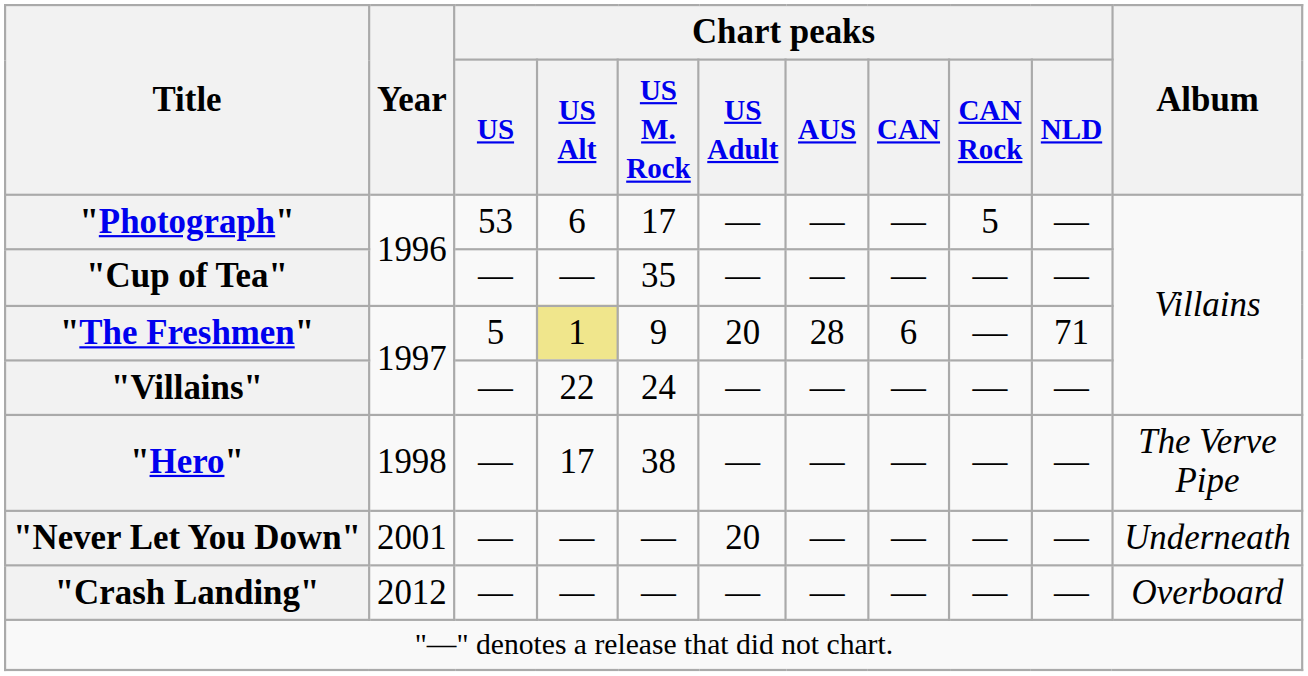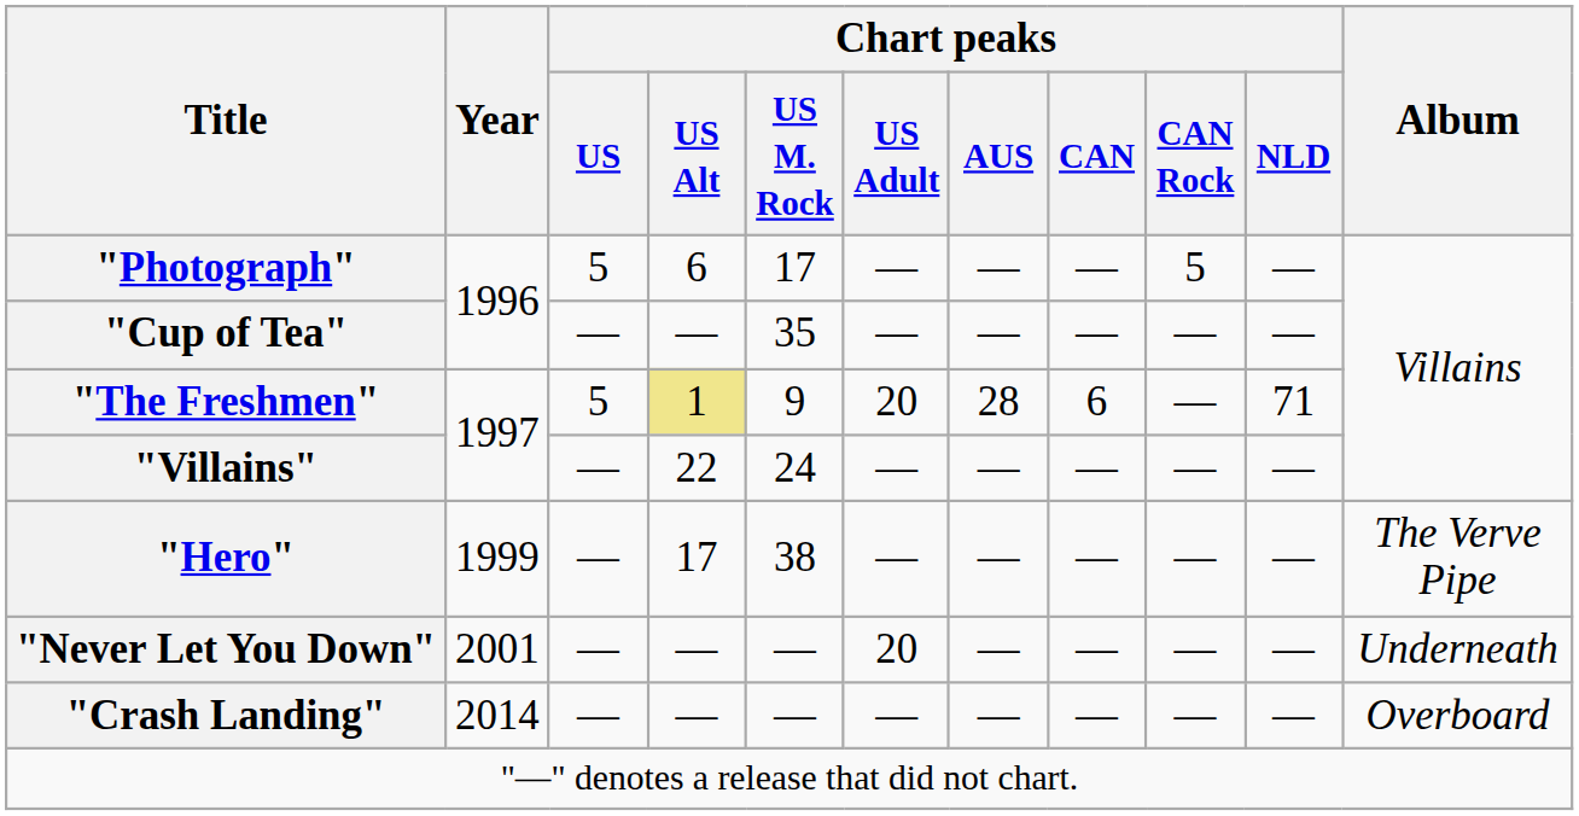"Photograph" | Chart peaks / US: 53 -> 5
"Hero" | Year: 1998 -> 1999
"Crash Landing" | Year: 2012 -> 2014
